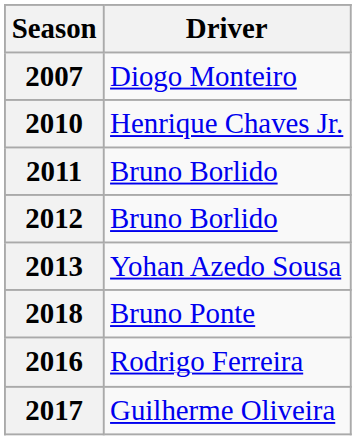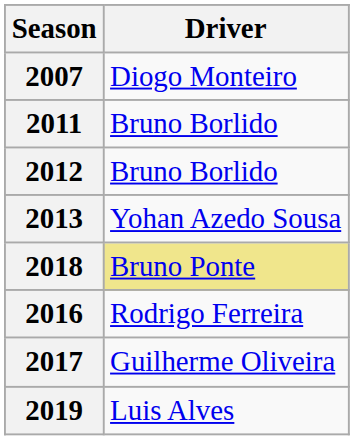- row: 2010 | Henrique Chaves Jr.
2018 | Driver: no background -> khaki background
+ row: 2019 | Luis Alves
